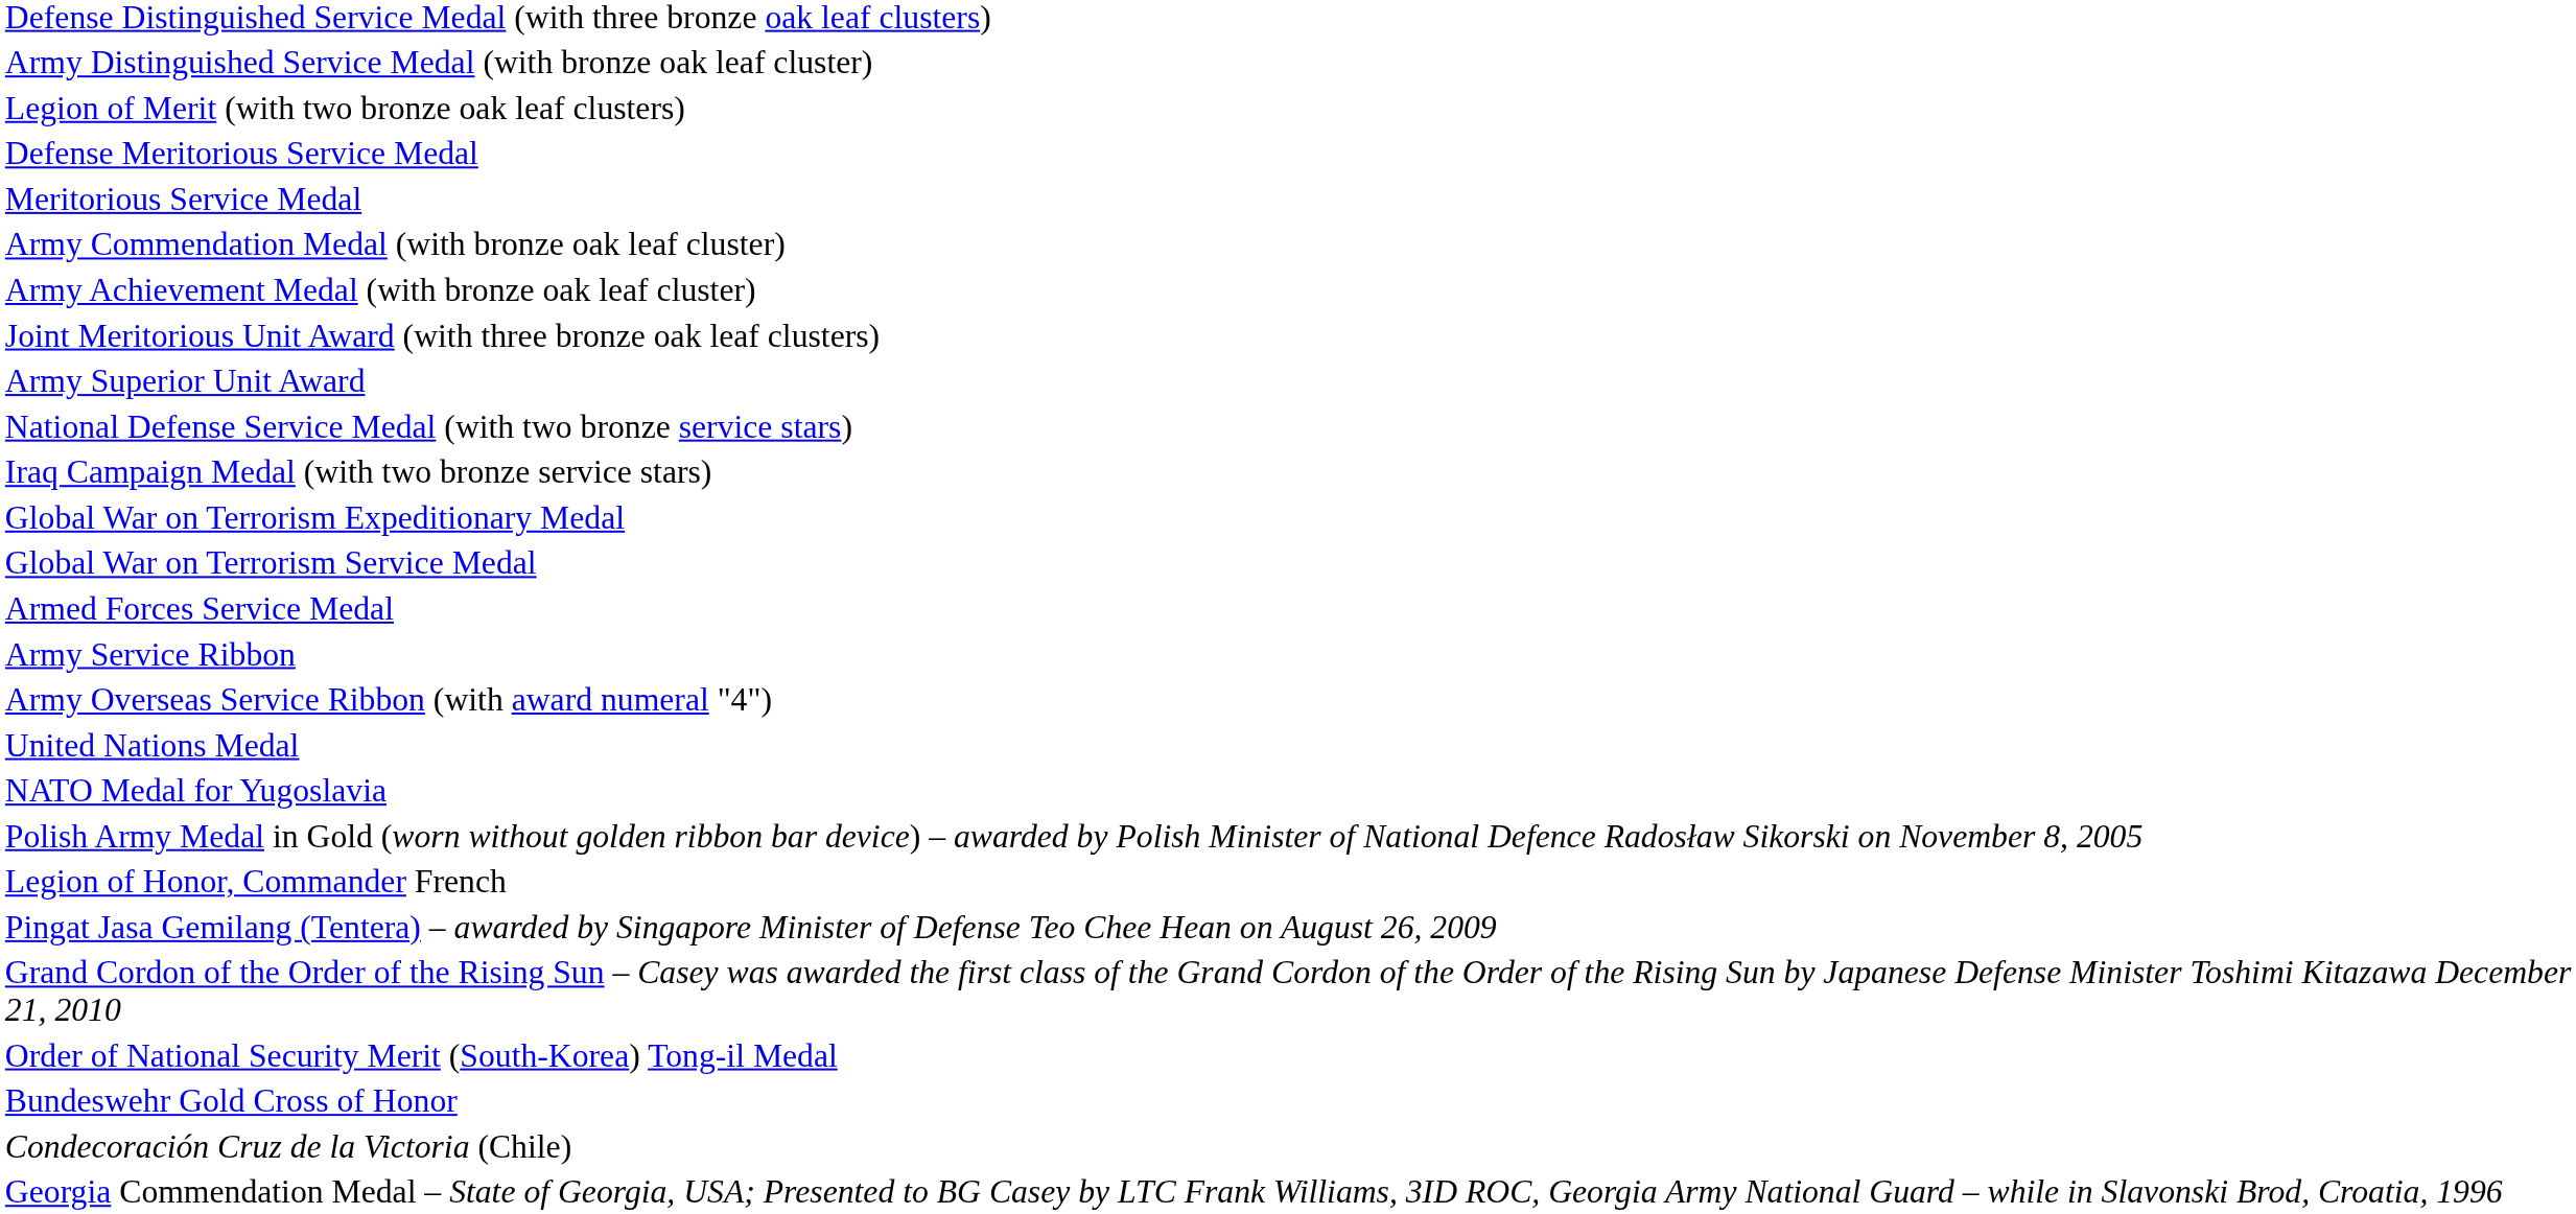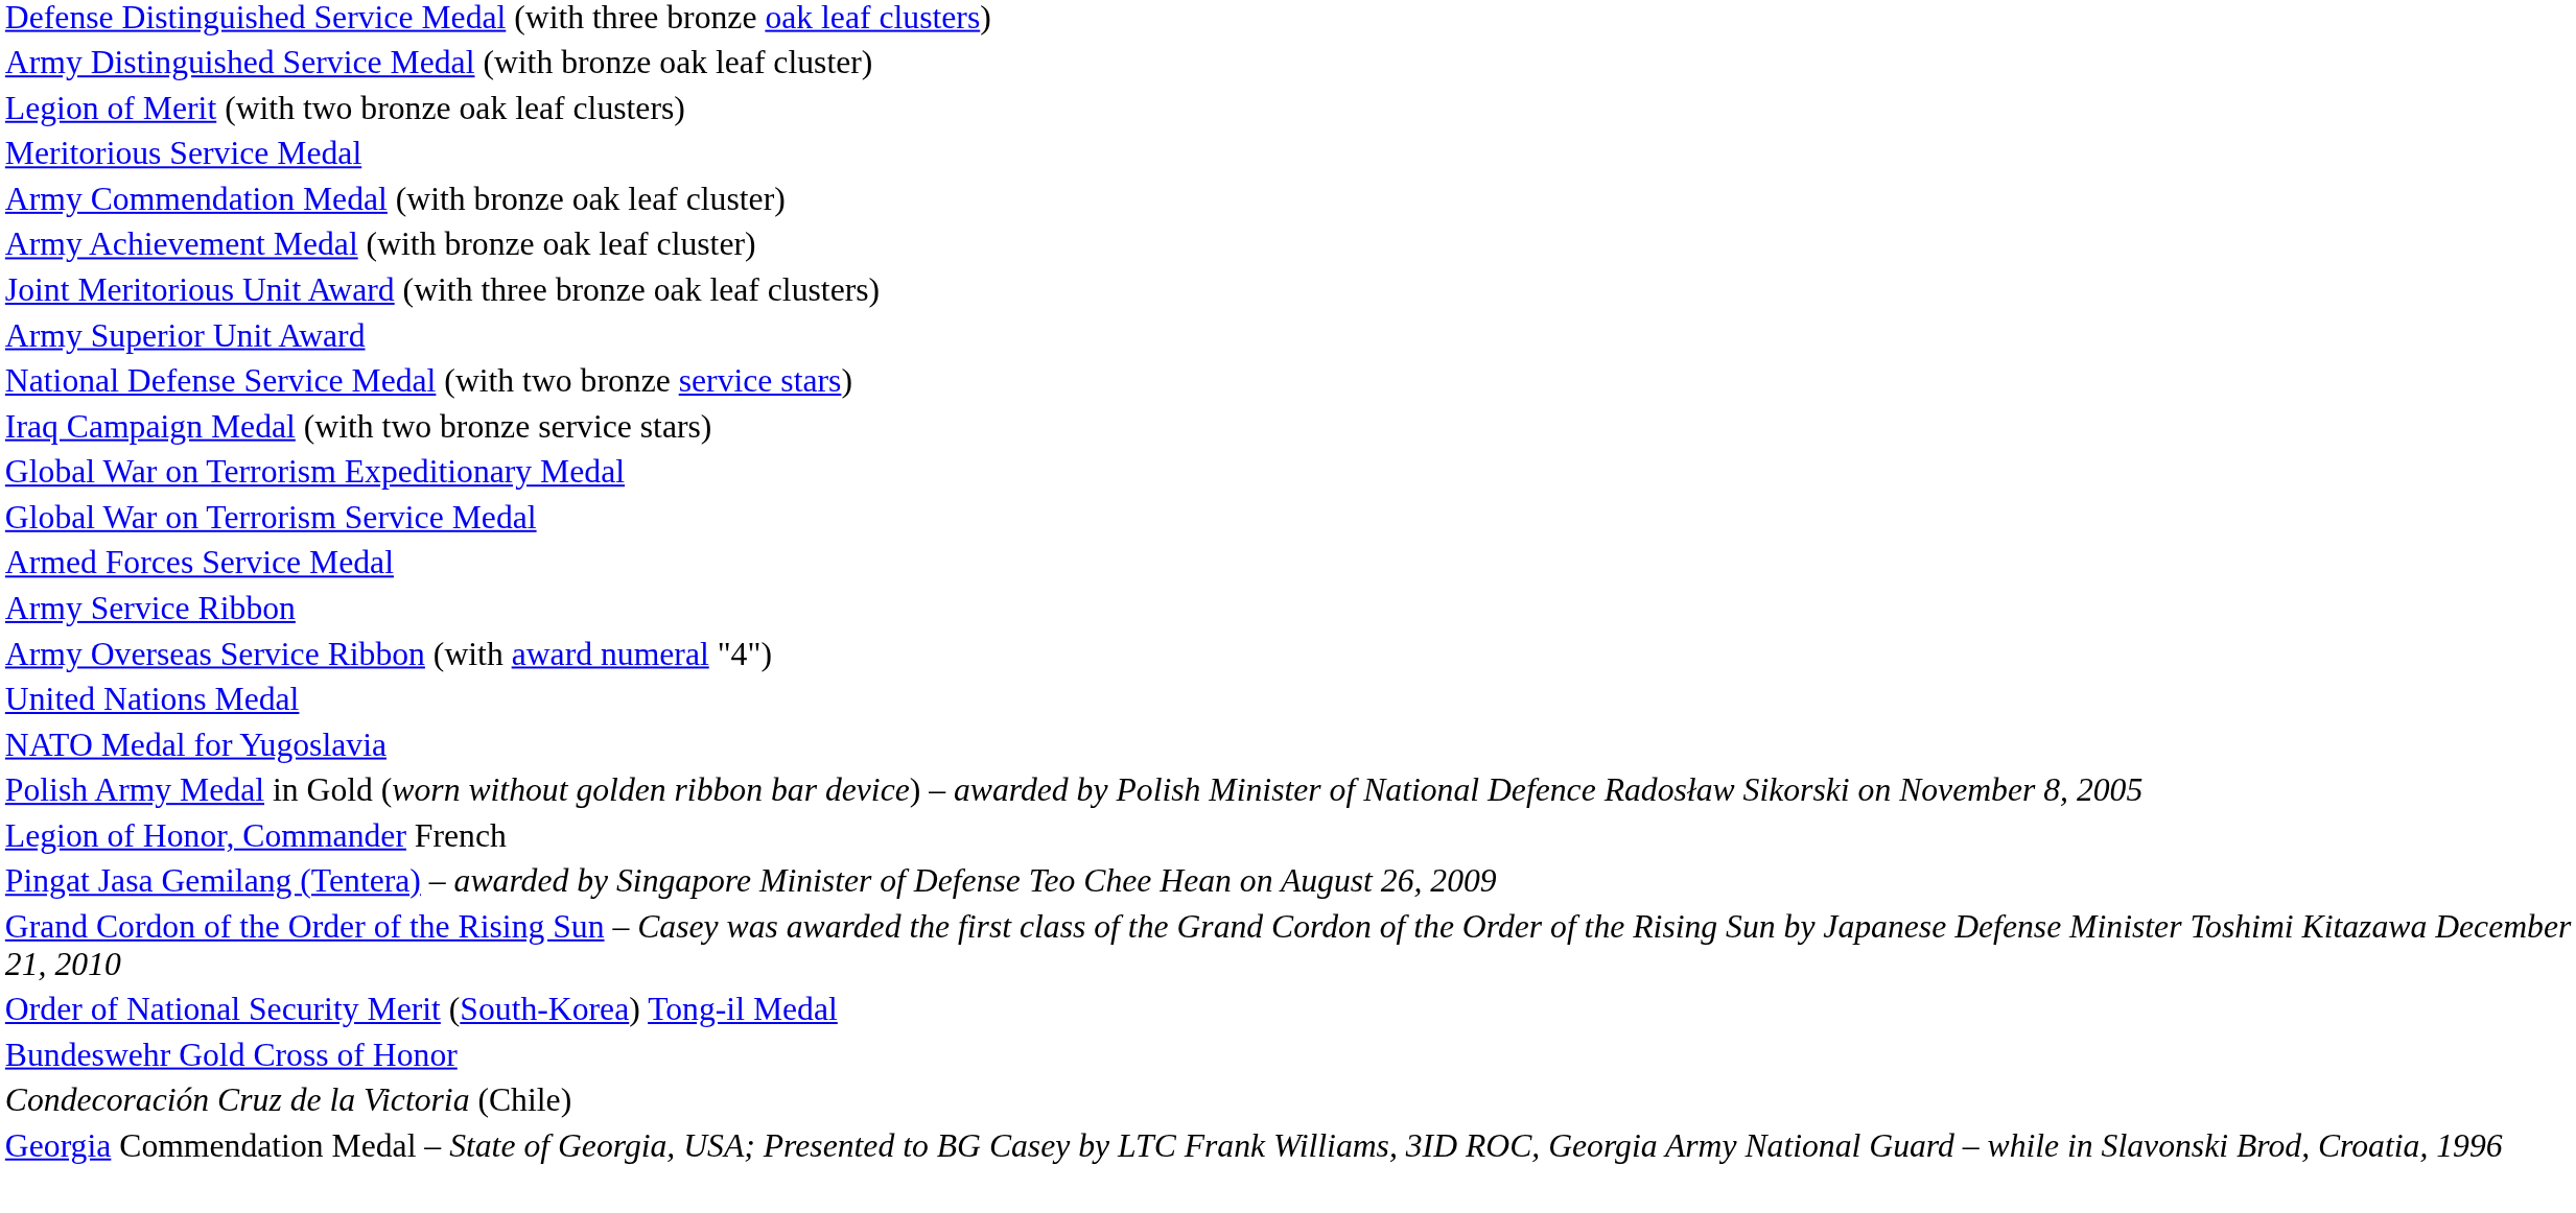- row: Defense Meritorious Service Medal
